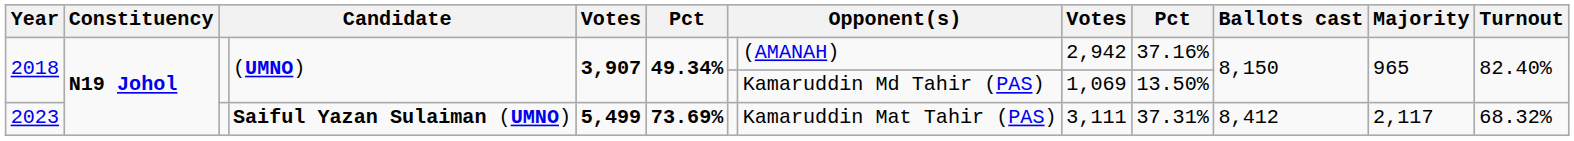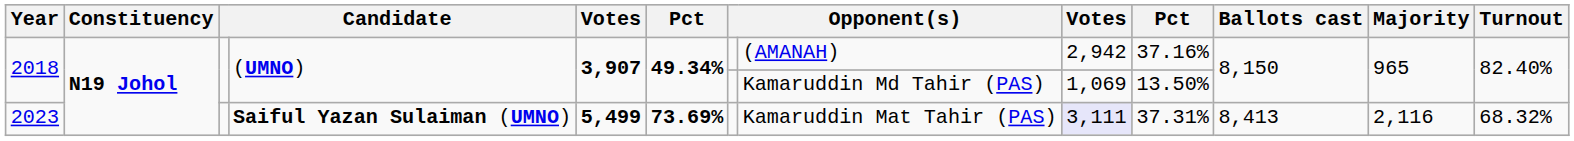2023 | column 9: no background -> lavender background
2023 | Ballots cast: 8,412 -> 8,413
2023 | Majority: 2,117 -> 2,116
